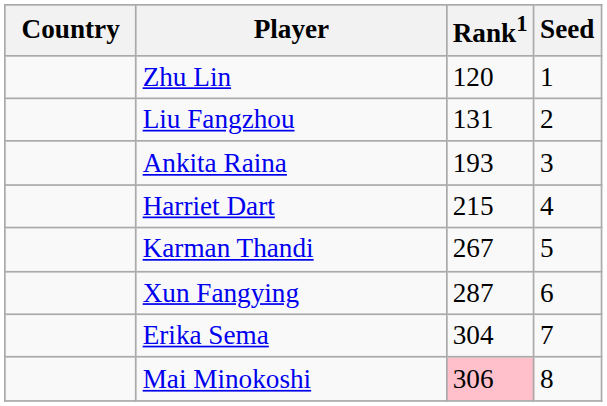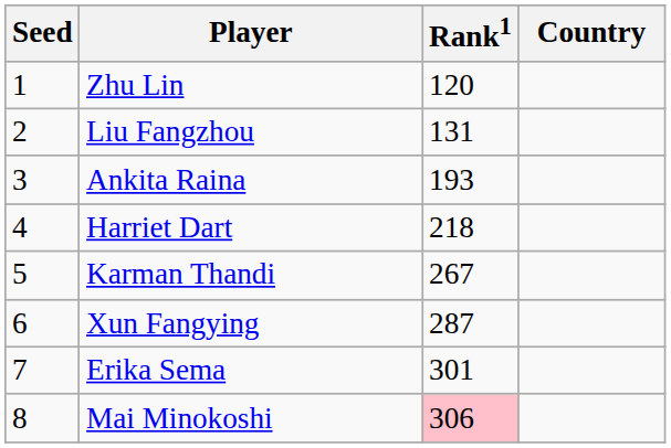columns swapped: Country <-> Seed
Harriet Dart | Rank1: 215 -> 218
Erika Sema | Rank1: 304 -> 301
